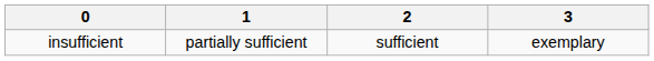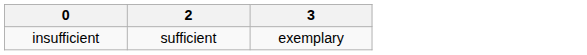- column: 1 | partially sufficient
